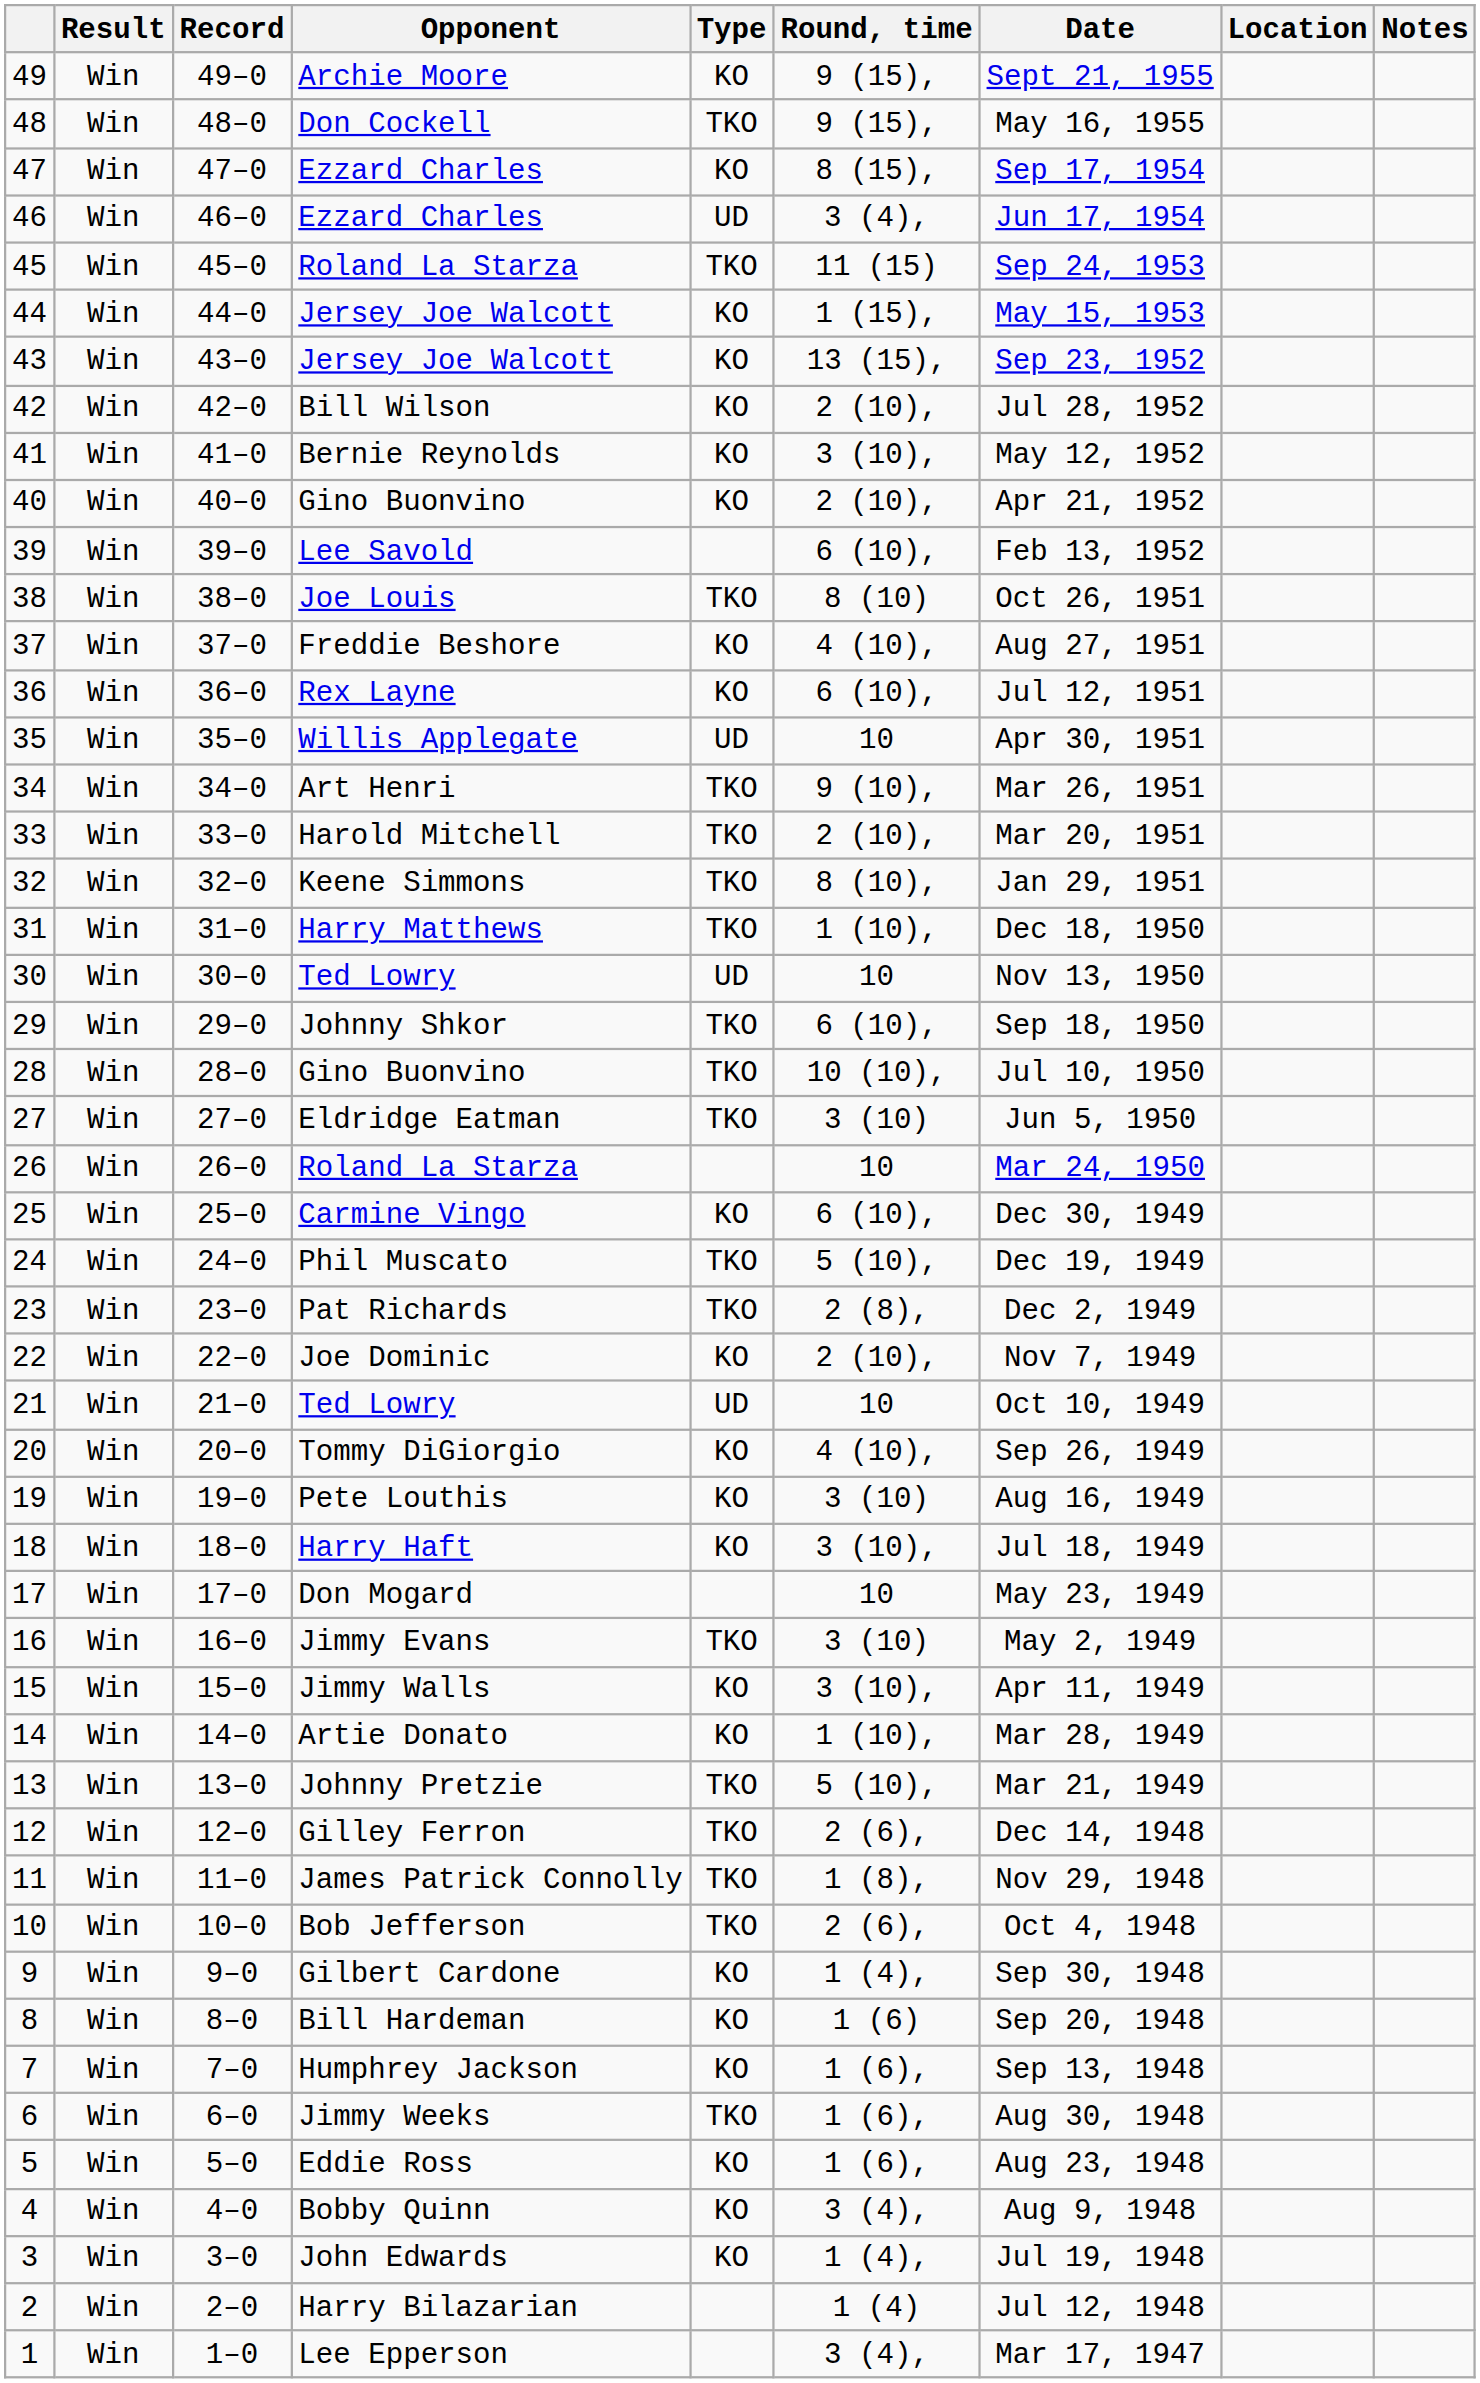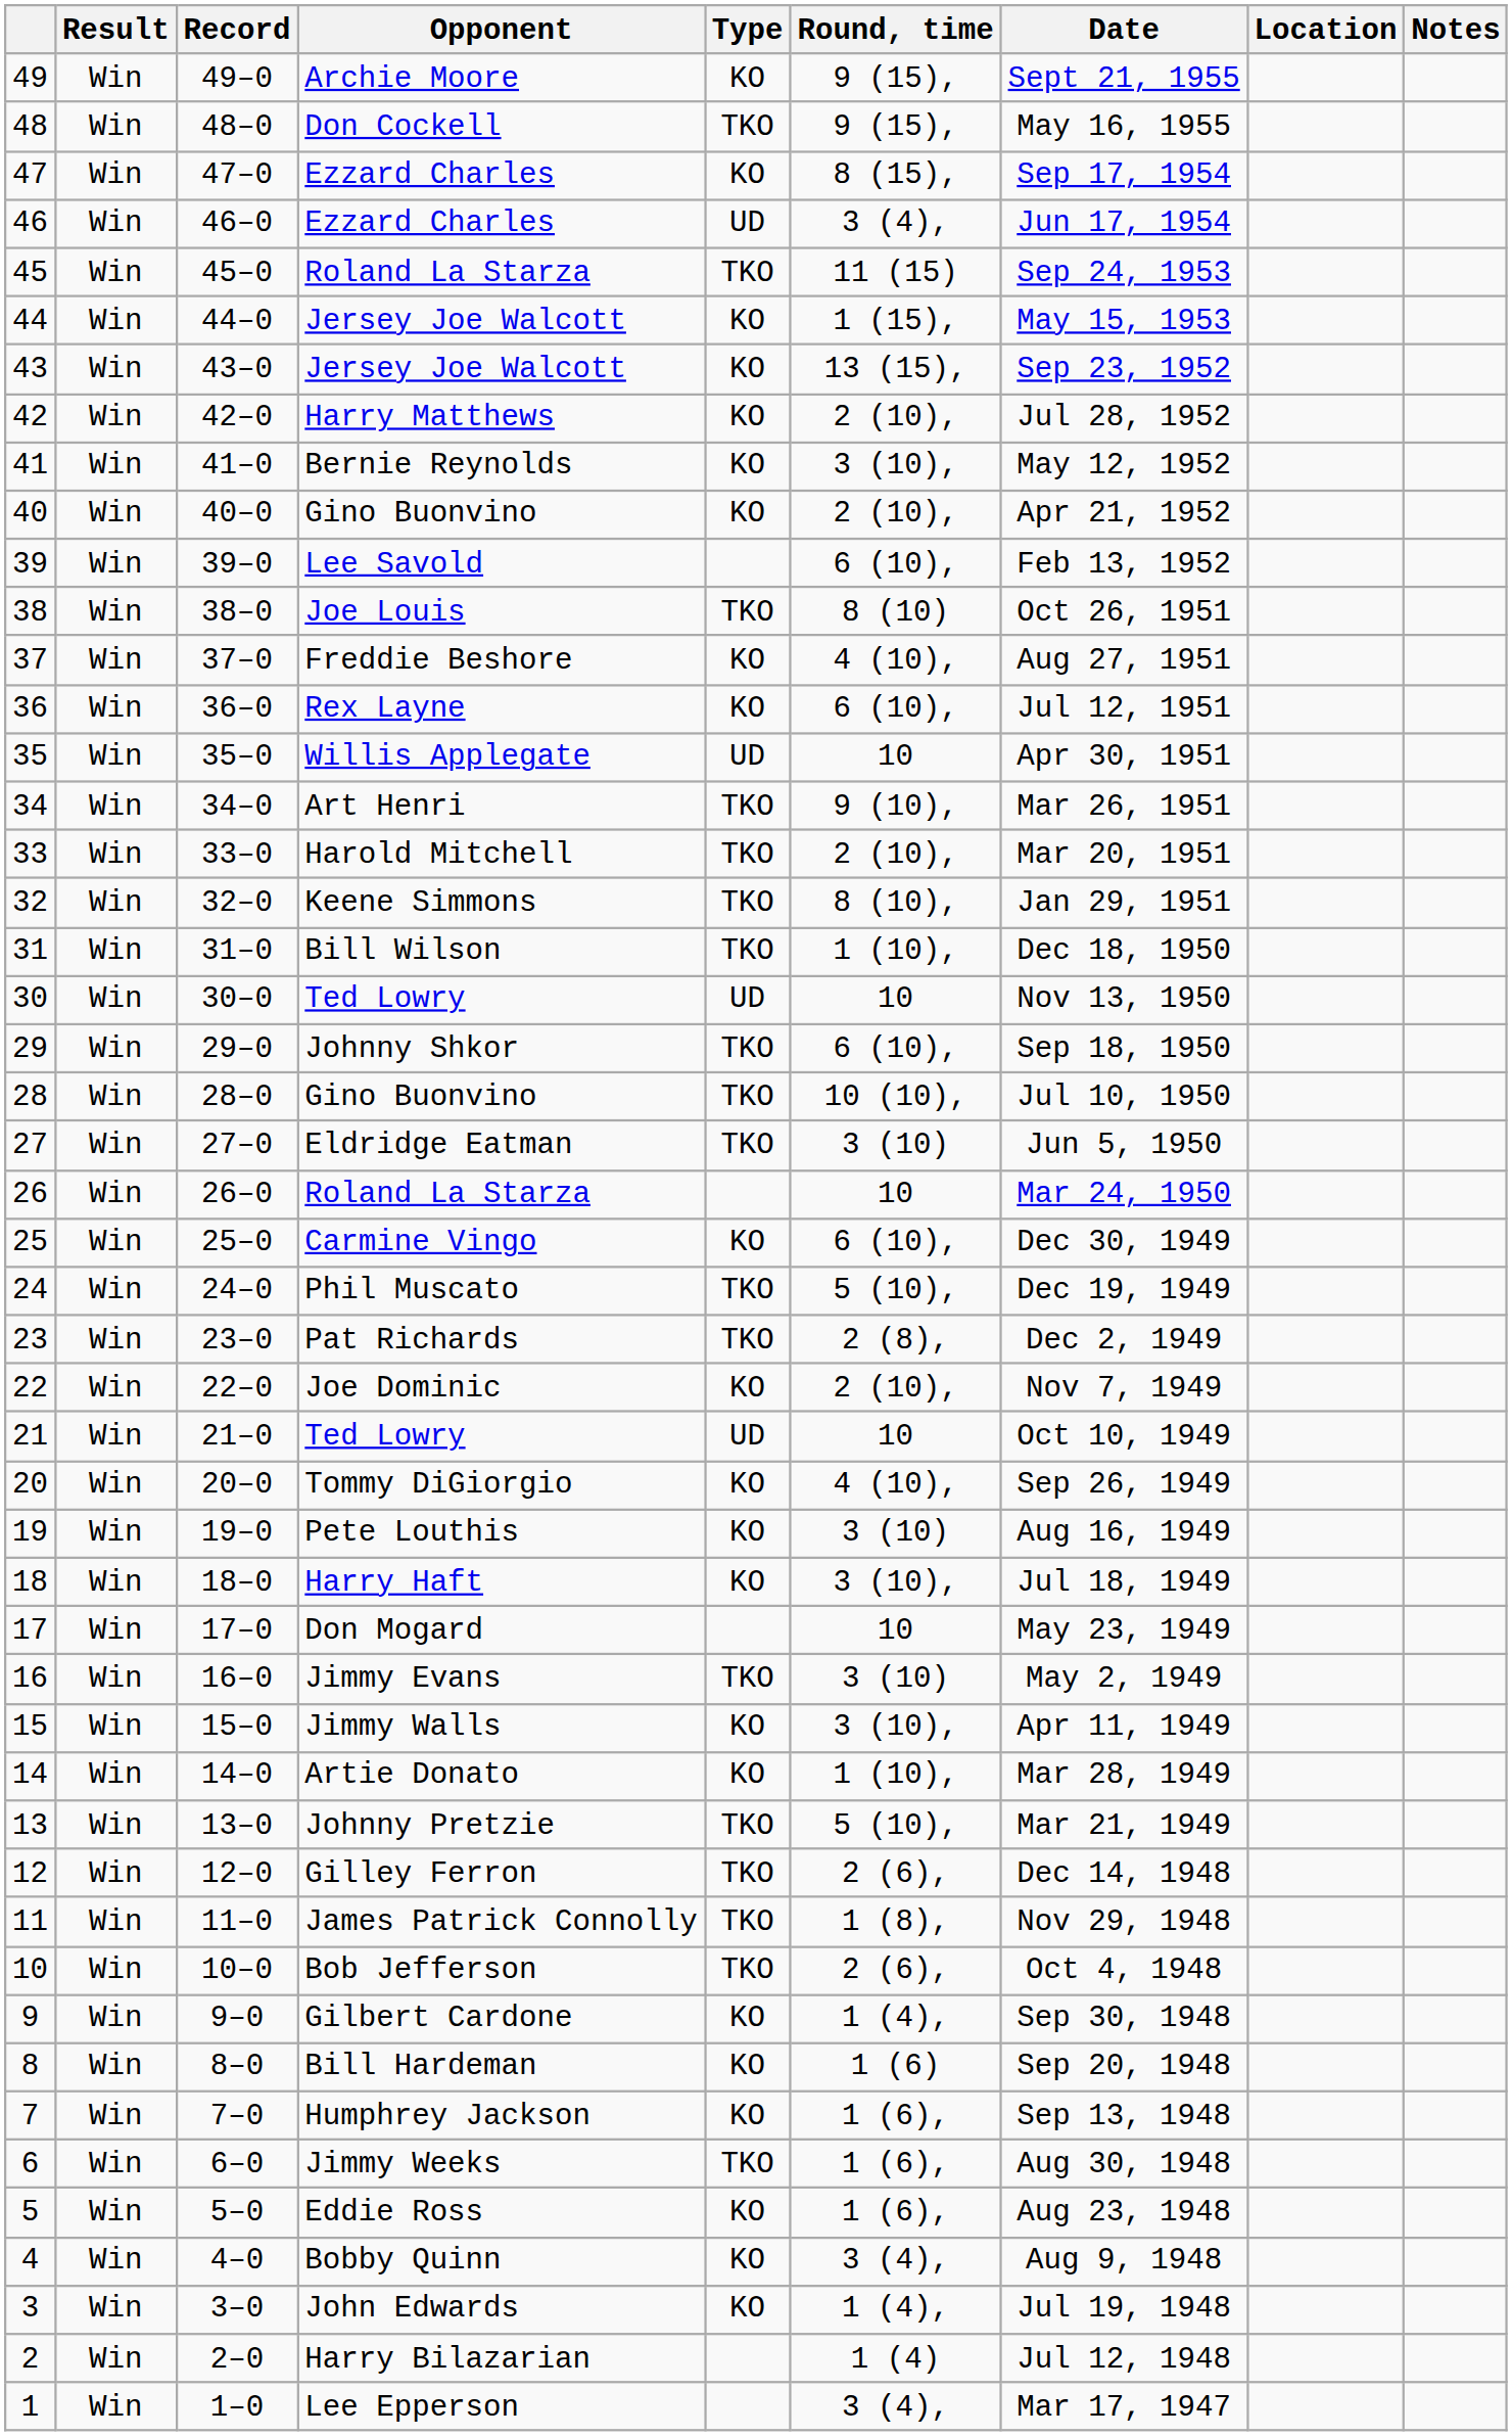42 | Opponent: Bill Wilson -> Harry Matthews
31 | Opponent: Harry Matthews -> Bill Wilson
